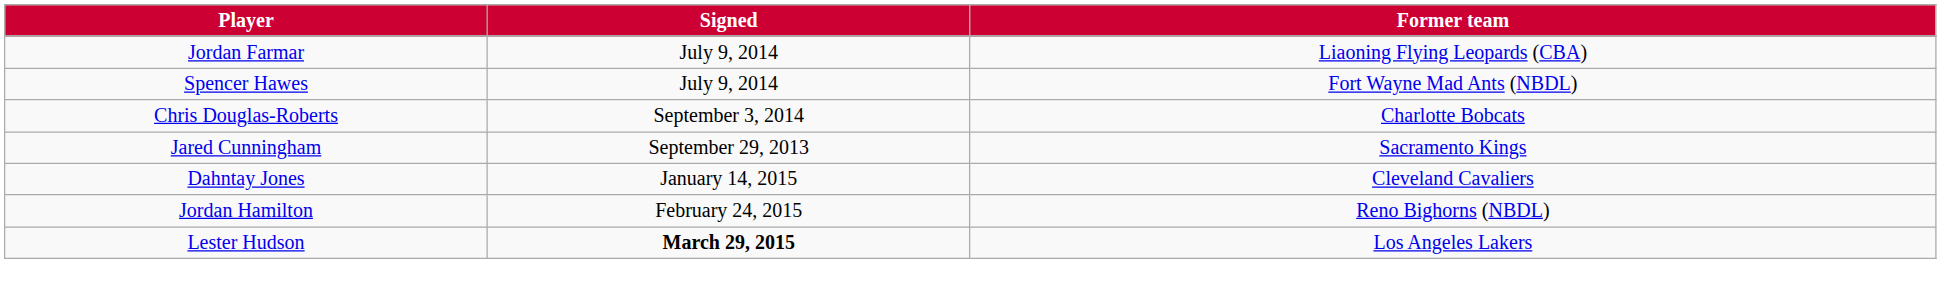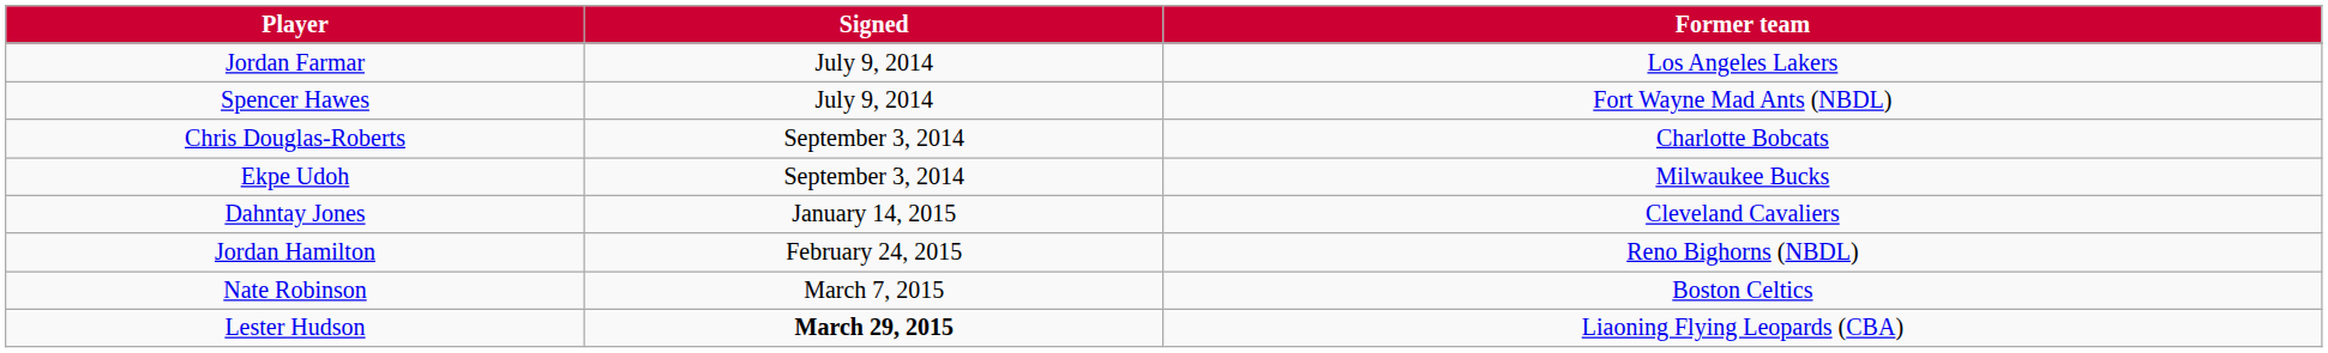Jordan Farmar | Former team: Liaoning Flying Leopards (CBA) -> Los Angeles Lakers
+ row: Ekpe Udoh | September 3, 2014 | Milwaukee Bucks
- row: Jared Cunningham | September 29, 2013 | Sacramento Kings
+ row: Nate Robinson | March 7, 2015 | Boston Celtics
Lester Hudson | Former team: Los Angeles Lakers -> Liaoning Flying Leopards (CBA)
